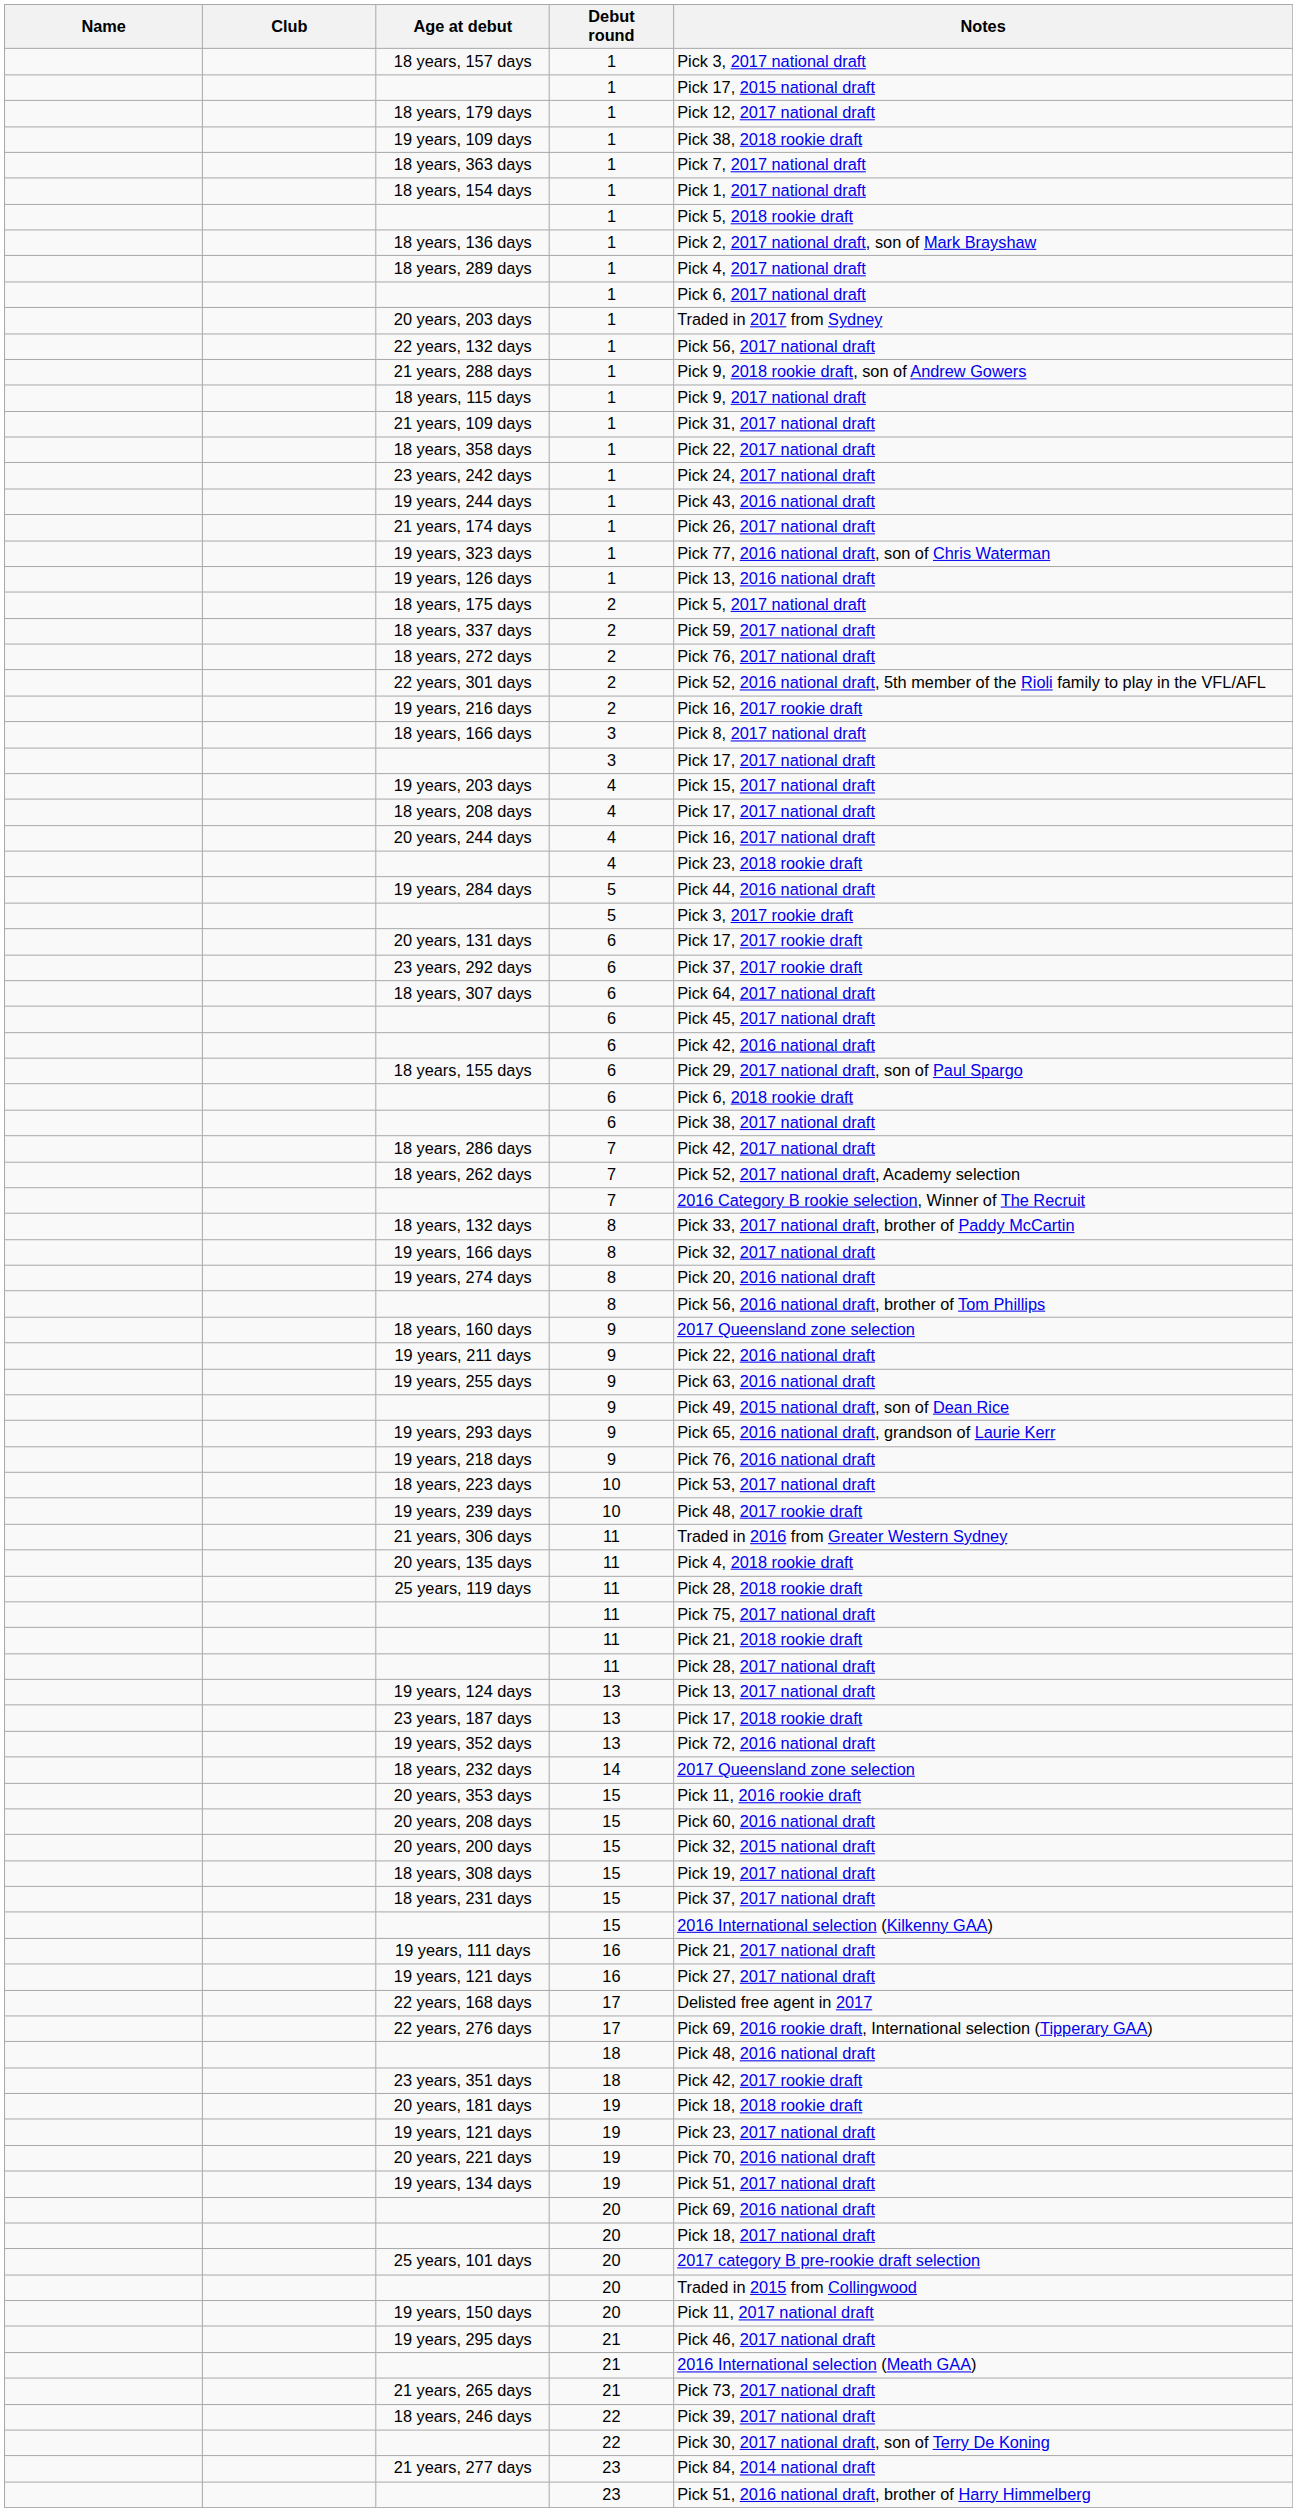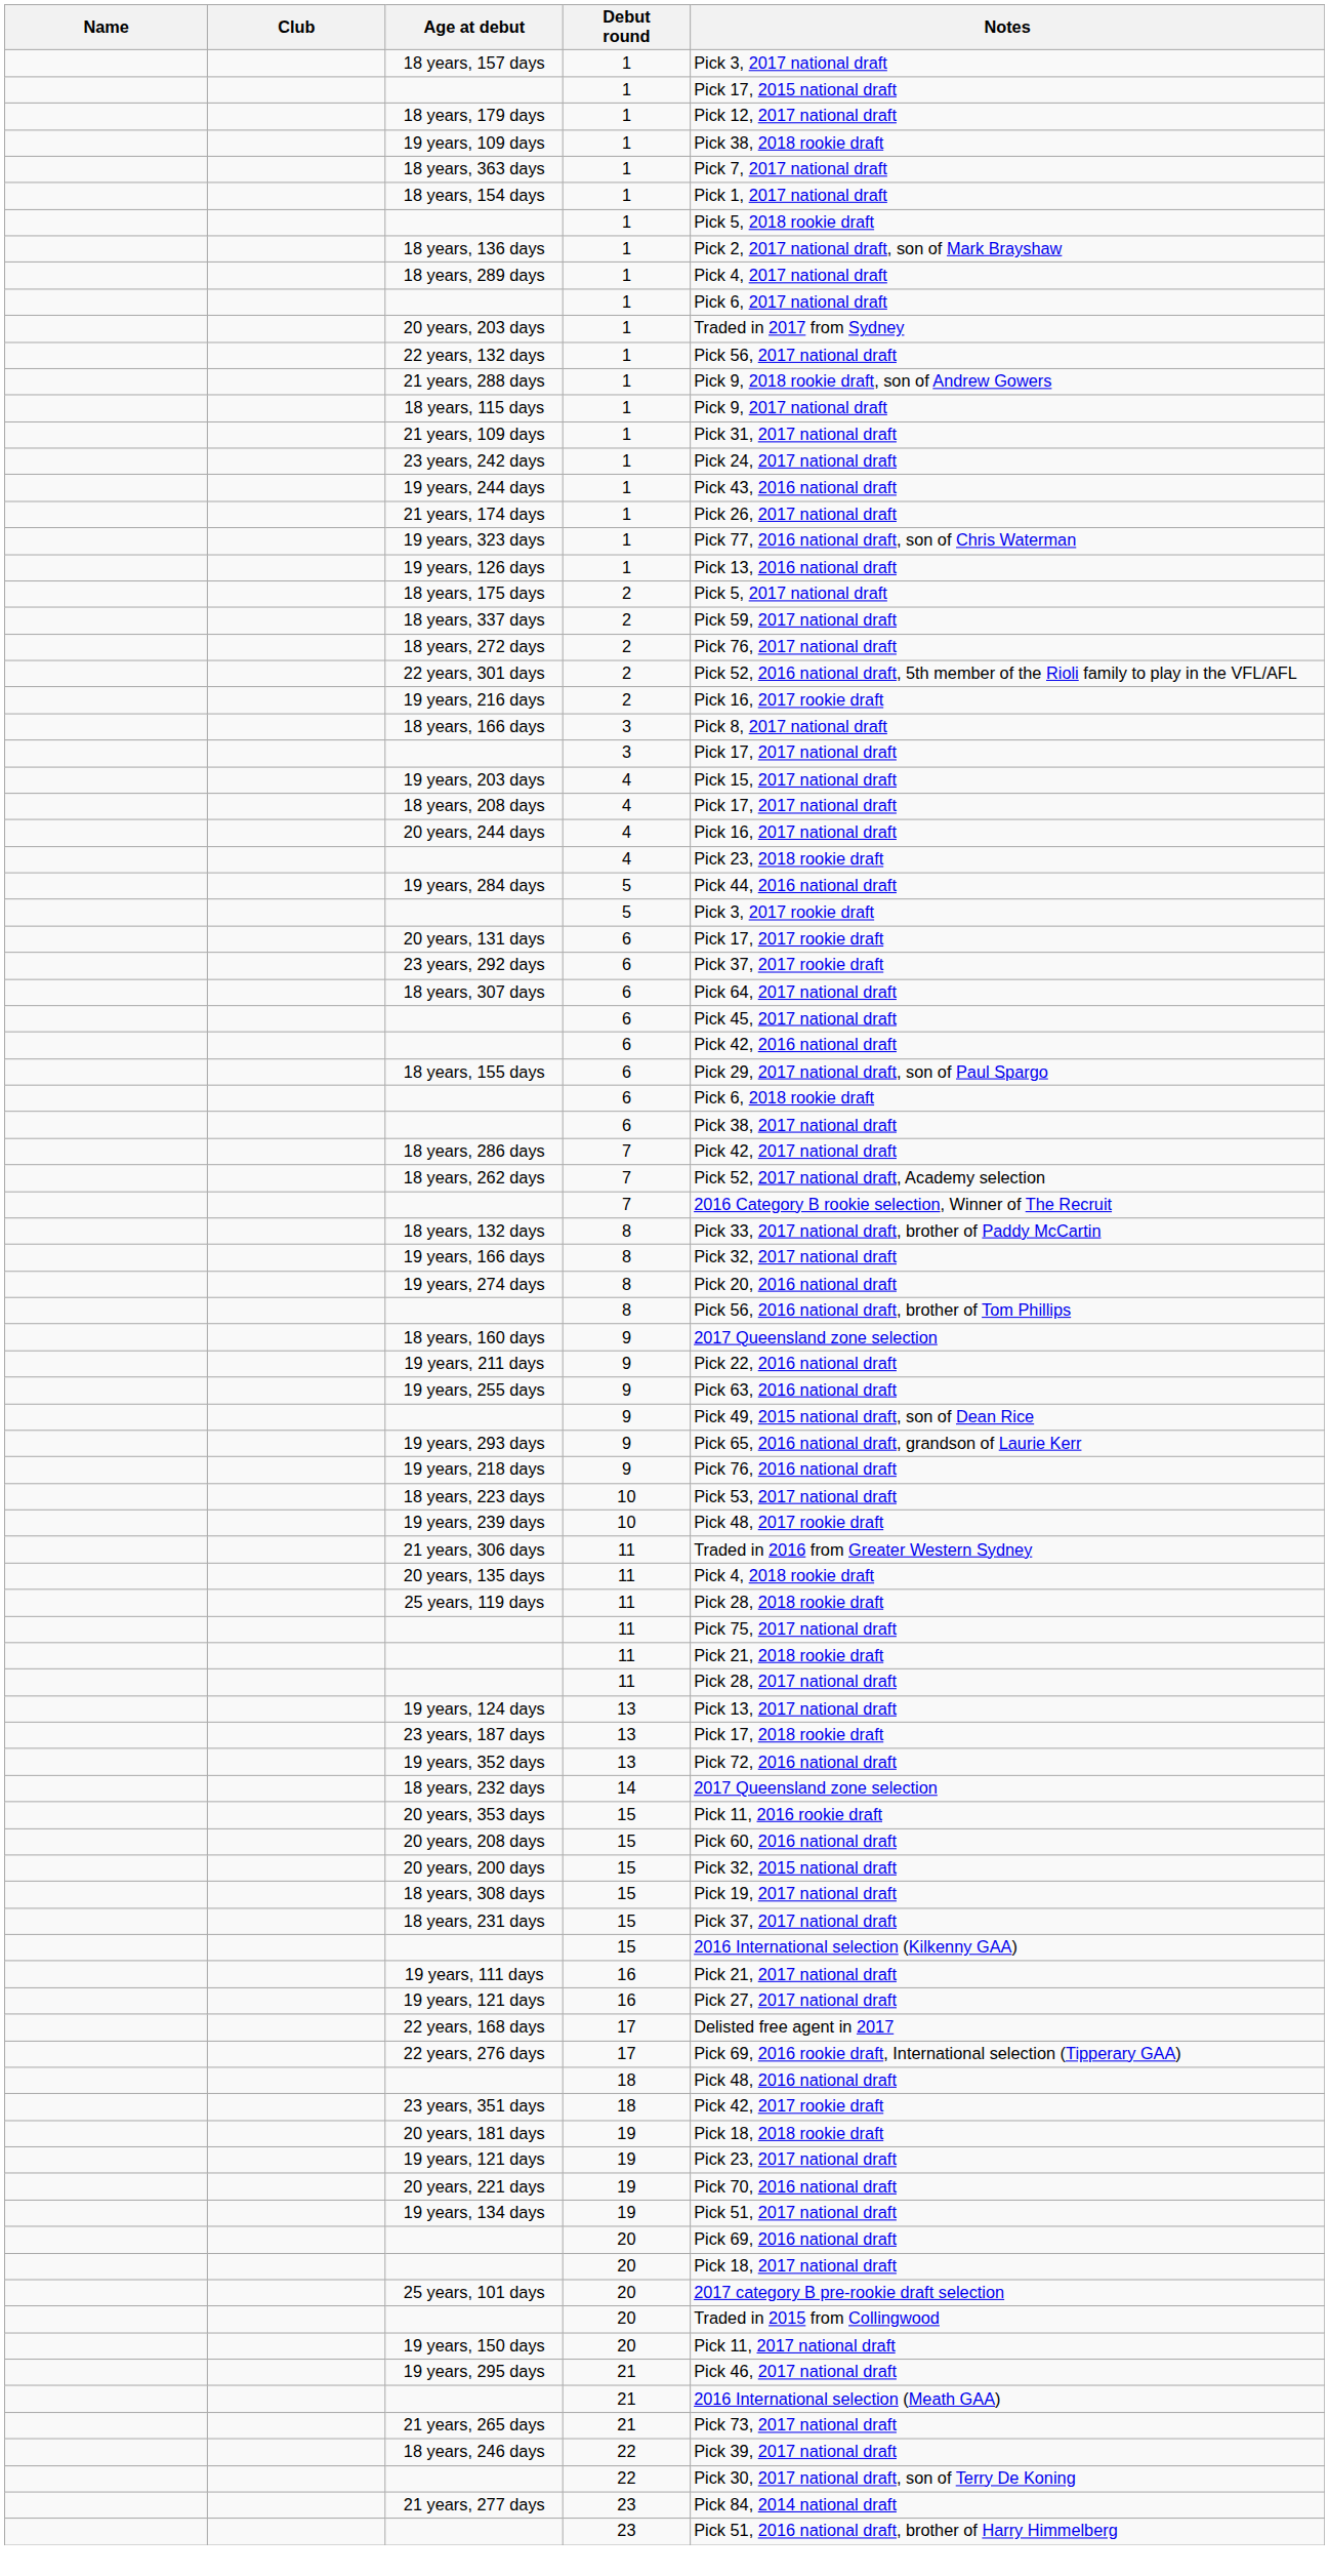- row: 18 years, 358 days | 1 | Pick 22, 2017 national draft
